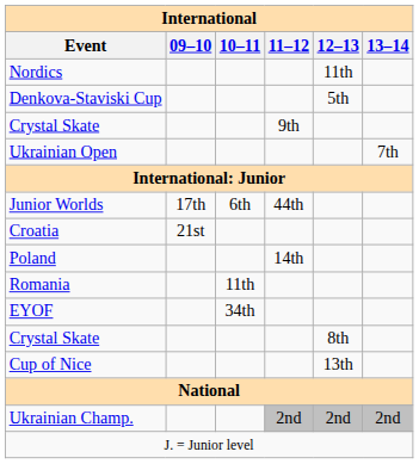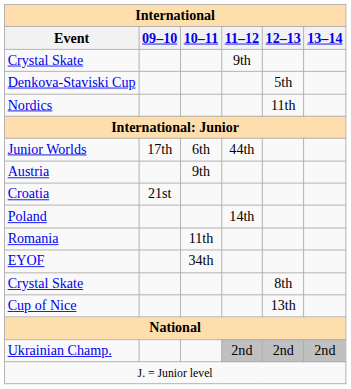rows swapped: Crystal Skate / 9th <-> Nordics
- row: Ukrainian Open | 7th
+ row: Austria | 9th
